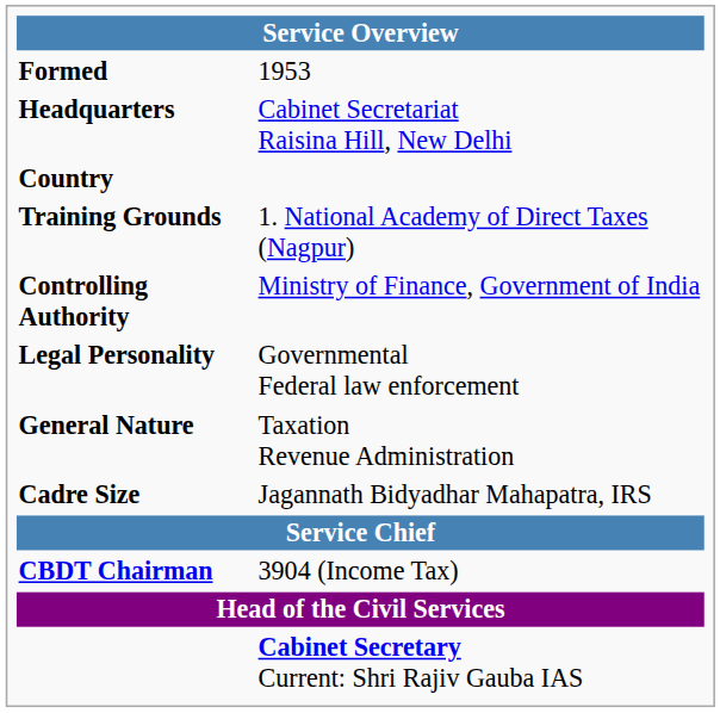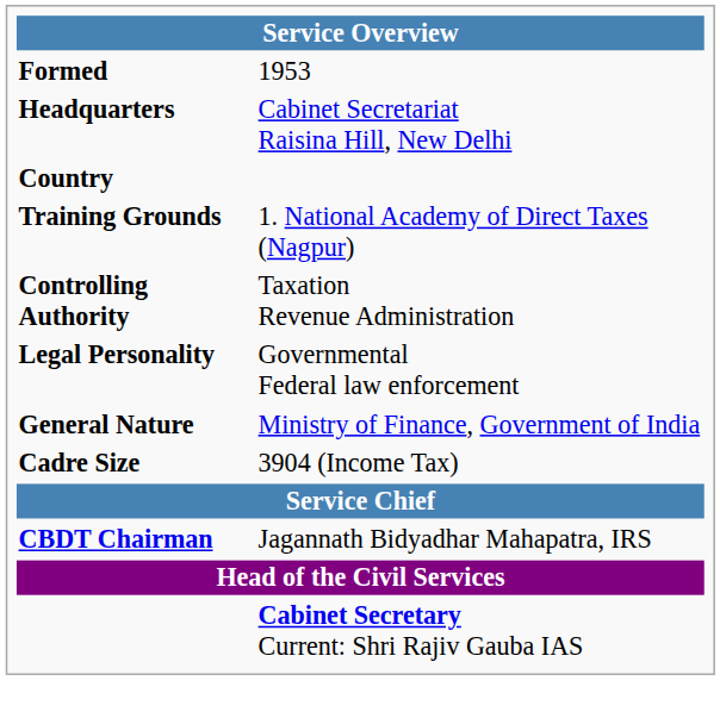Controlling Authority | column 2: Ministry of Finance, Government of India -> Taxation Revenue Administration
General Nature | column 2: Taxation Revenue Administration -> Ministry of Finance, Government of India
Cadre Size | column 2: Jagannath Bidyadhar Mahapatra, IRS -> 3904 (Income Tax)
CBDT Chairman | column 2: 3904 (Income Tax) -> Jagannath Bidyadhar Mahapatra, IRS
